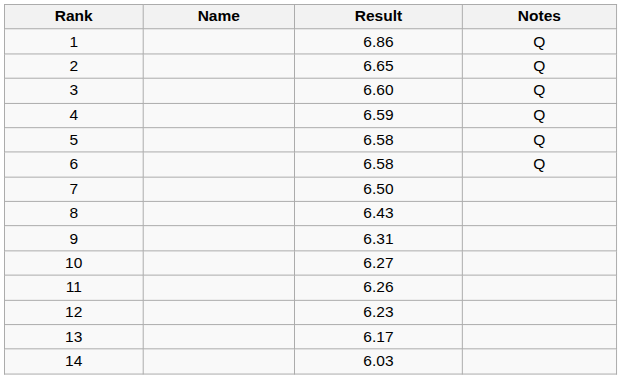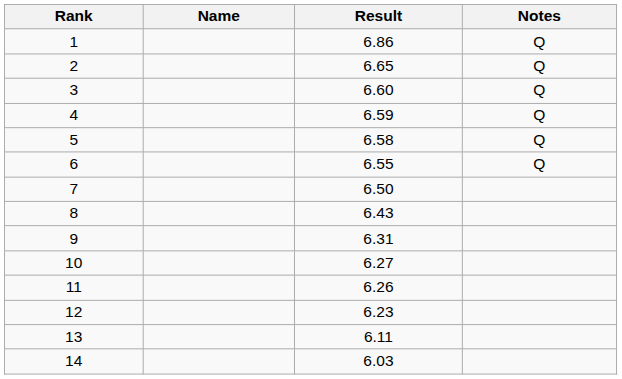6 | Result: 6.58 -> 6.55
13 | Result: 6.17 -> 6.11
